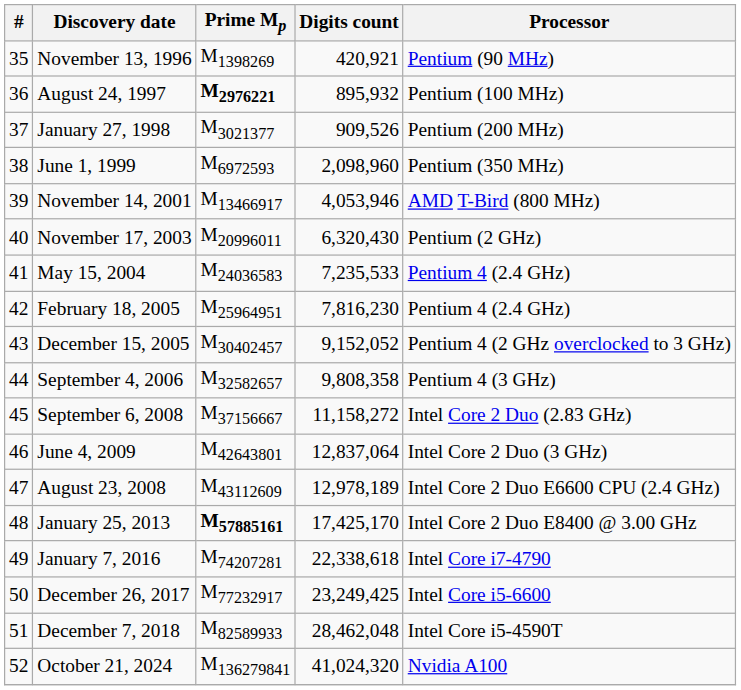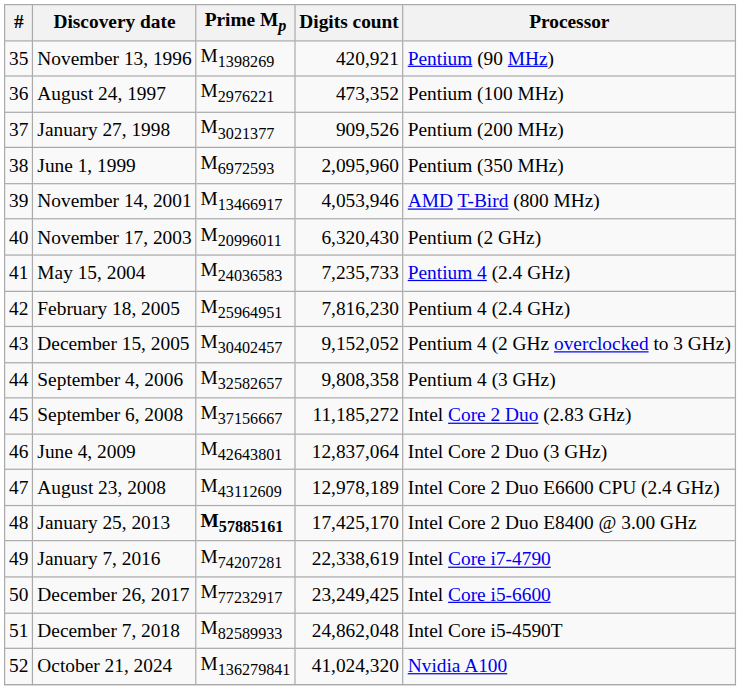August 24, 1997 | Prime Mp: bold -> normal
August 24, 1997 | Digits count: 895,932 -> 473,352
June 1, 1999 | Digits count: 2,098,960 -> 2,095,960
May 15, 2004 | Digits count: 7,235,533 -> 7,235,733
September 6, 2008 | Digits count: 11,158,272 -> 11,185,272
January 7, 2016 | Digits count: 22,338,618 -> 22,338,619
December 7, 2018 | Digits count: 28,462,048 -> 24,862,048
